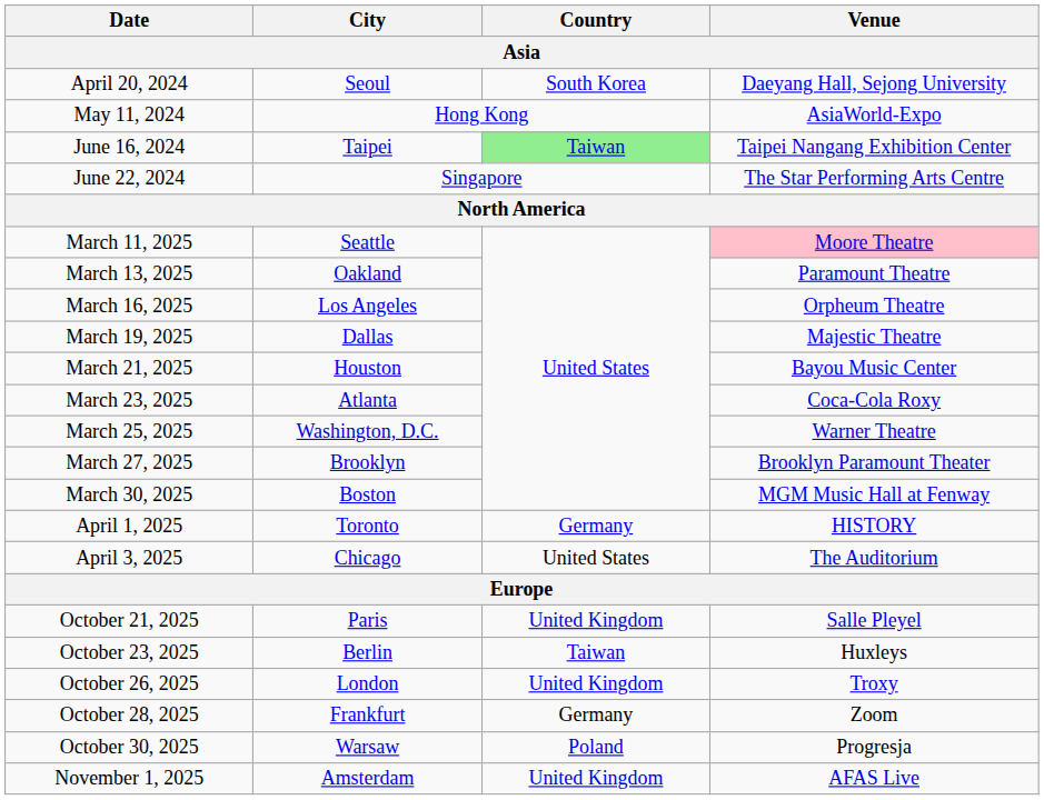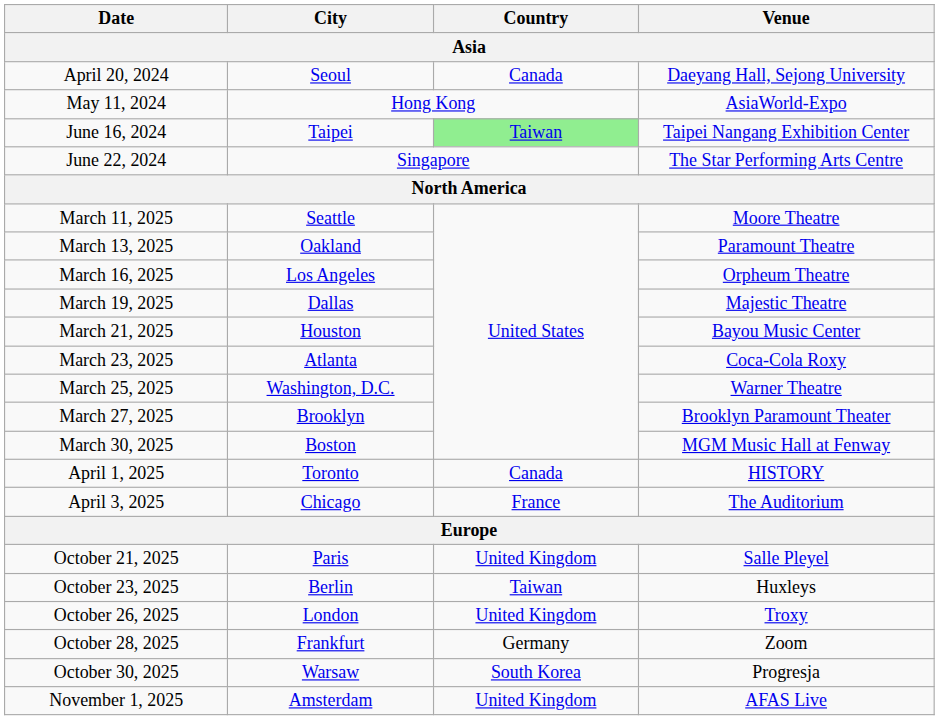April 20, 2024 | Country / Asia: South Korea -> Canada
March 11, 2025 | Venue / Asia: pink background -> no background
April 1, 2025 | Country / Asia: Germany -> Canada
April 3, 2025 | Country / Asia: United States -> France
October 30, 2025 | Country / Asia: Poland -> South Korea
